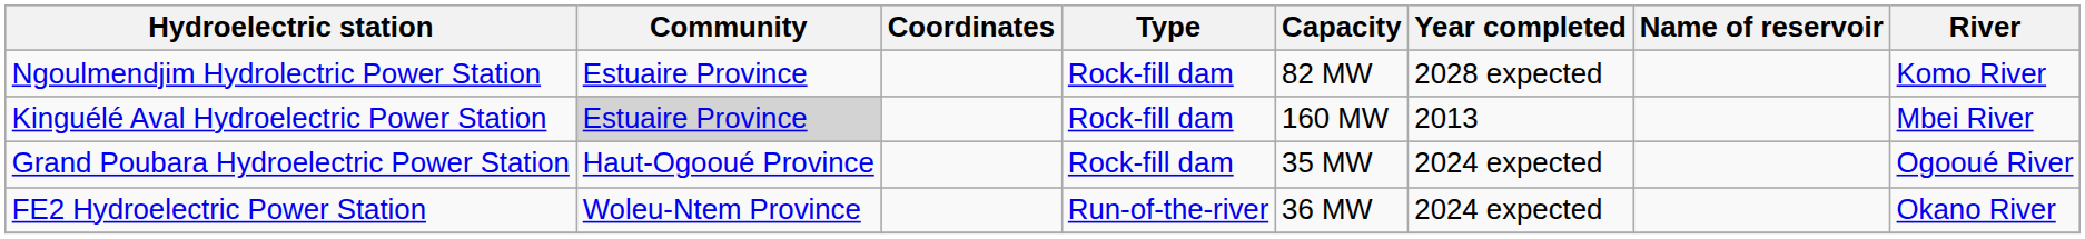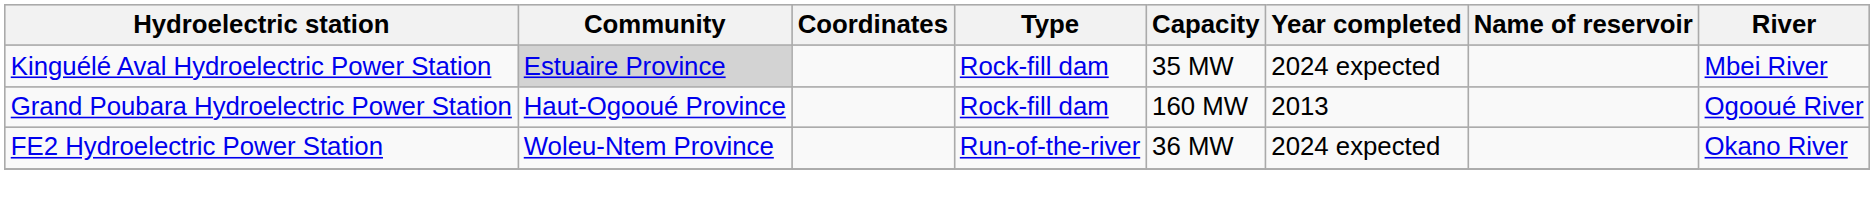- row: Ngoulmendjim Hydrolectric Power Station | Estuaire Province | Rock-fill dam | 82 MW | 2028 expected | Komo River
Kinguélé Aval Hydroelectric Power Station | Capacity: 160 MW -> 35 MW
Kinguélé Aval Hydroelectric Power Station | Year completed: 2013 -> 2024 expected
Grand Poubara Hydroelectric Power Station | Capacity: 35 MW -> 160 MW
Grand Poubara Hydroelectric Power Station | Year completed: 2024 expected -> 2013
